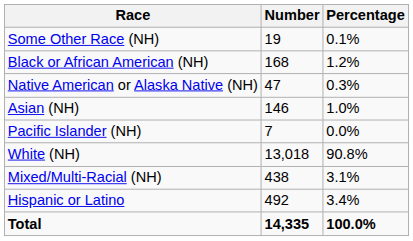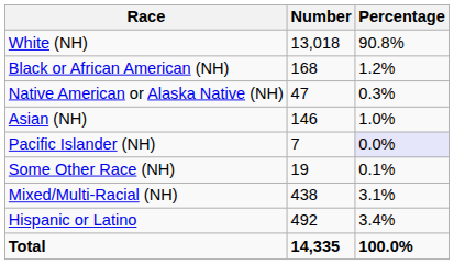rows swapped: White (NH) <-> Some Other Race (NH)
Pacific Islander (NH) | Percentage: no background -> lavender background
